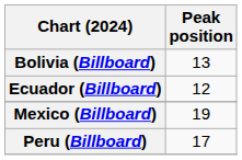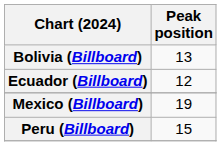Peru (Billboard) | Peak position: 17 -> 15
